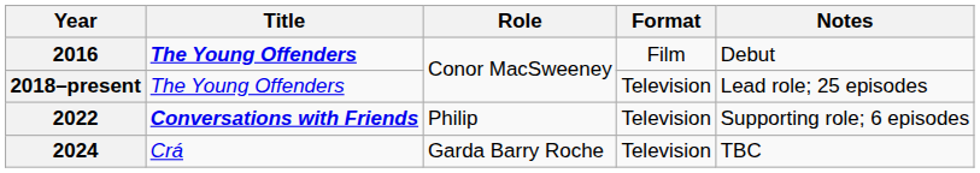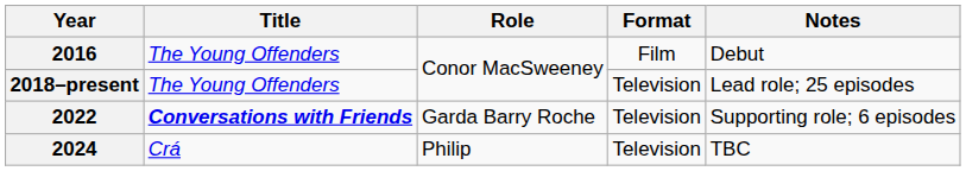2016 | Title: bold -> normal
2022 | Role: Philip -> Garda Barry Roche
2024 | Role: Garda Barry Roche -> Philip
